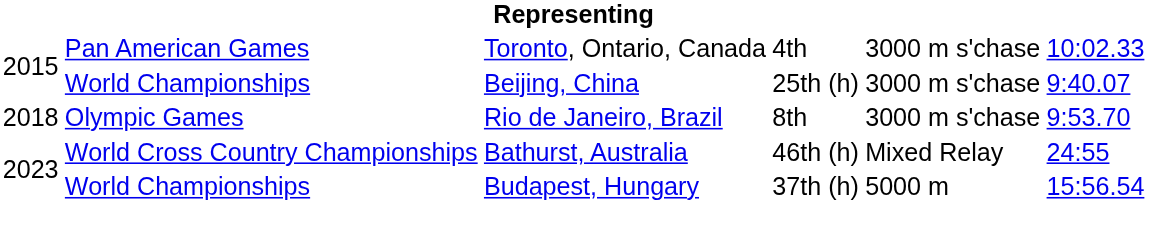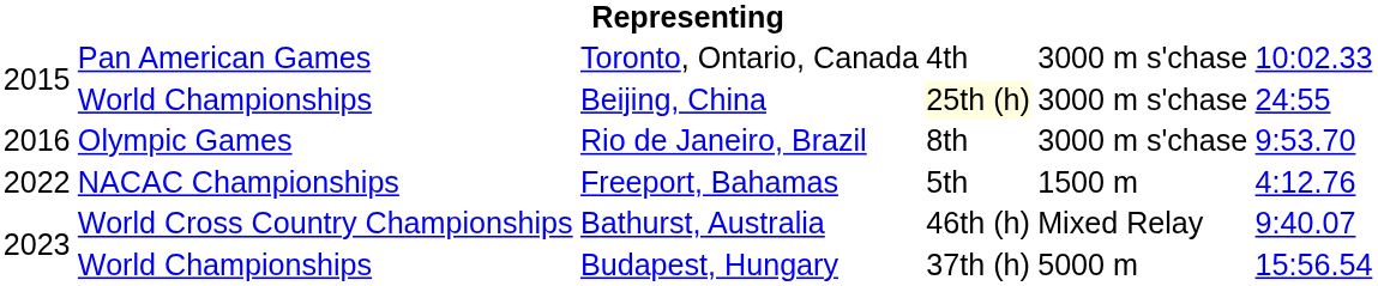Beijing, China | column 4: no background -> lightyellow background
Beijing, China | column 6: 9:40.07 -> 24:55
Rio de Janeiro, Brazil | column 1: 2018 -> 2016
+ row: 2022 | NACAC Championships | Freeport, Bahamas | 5th | 1500 m | 4:12.76
Bathurst, Australia | column 6: 24:55 -> 9:40.07
